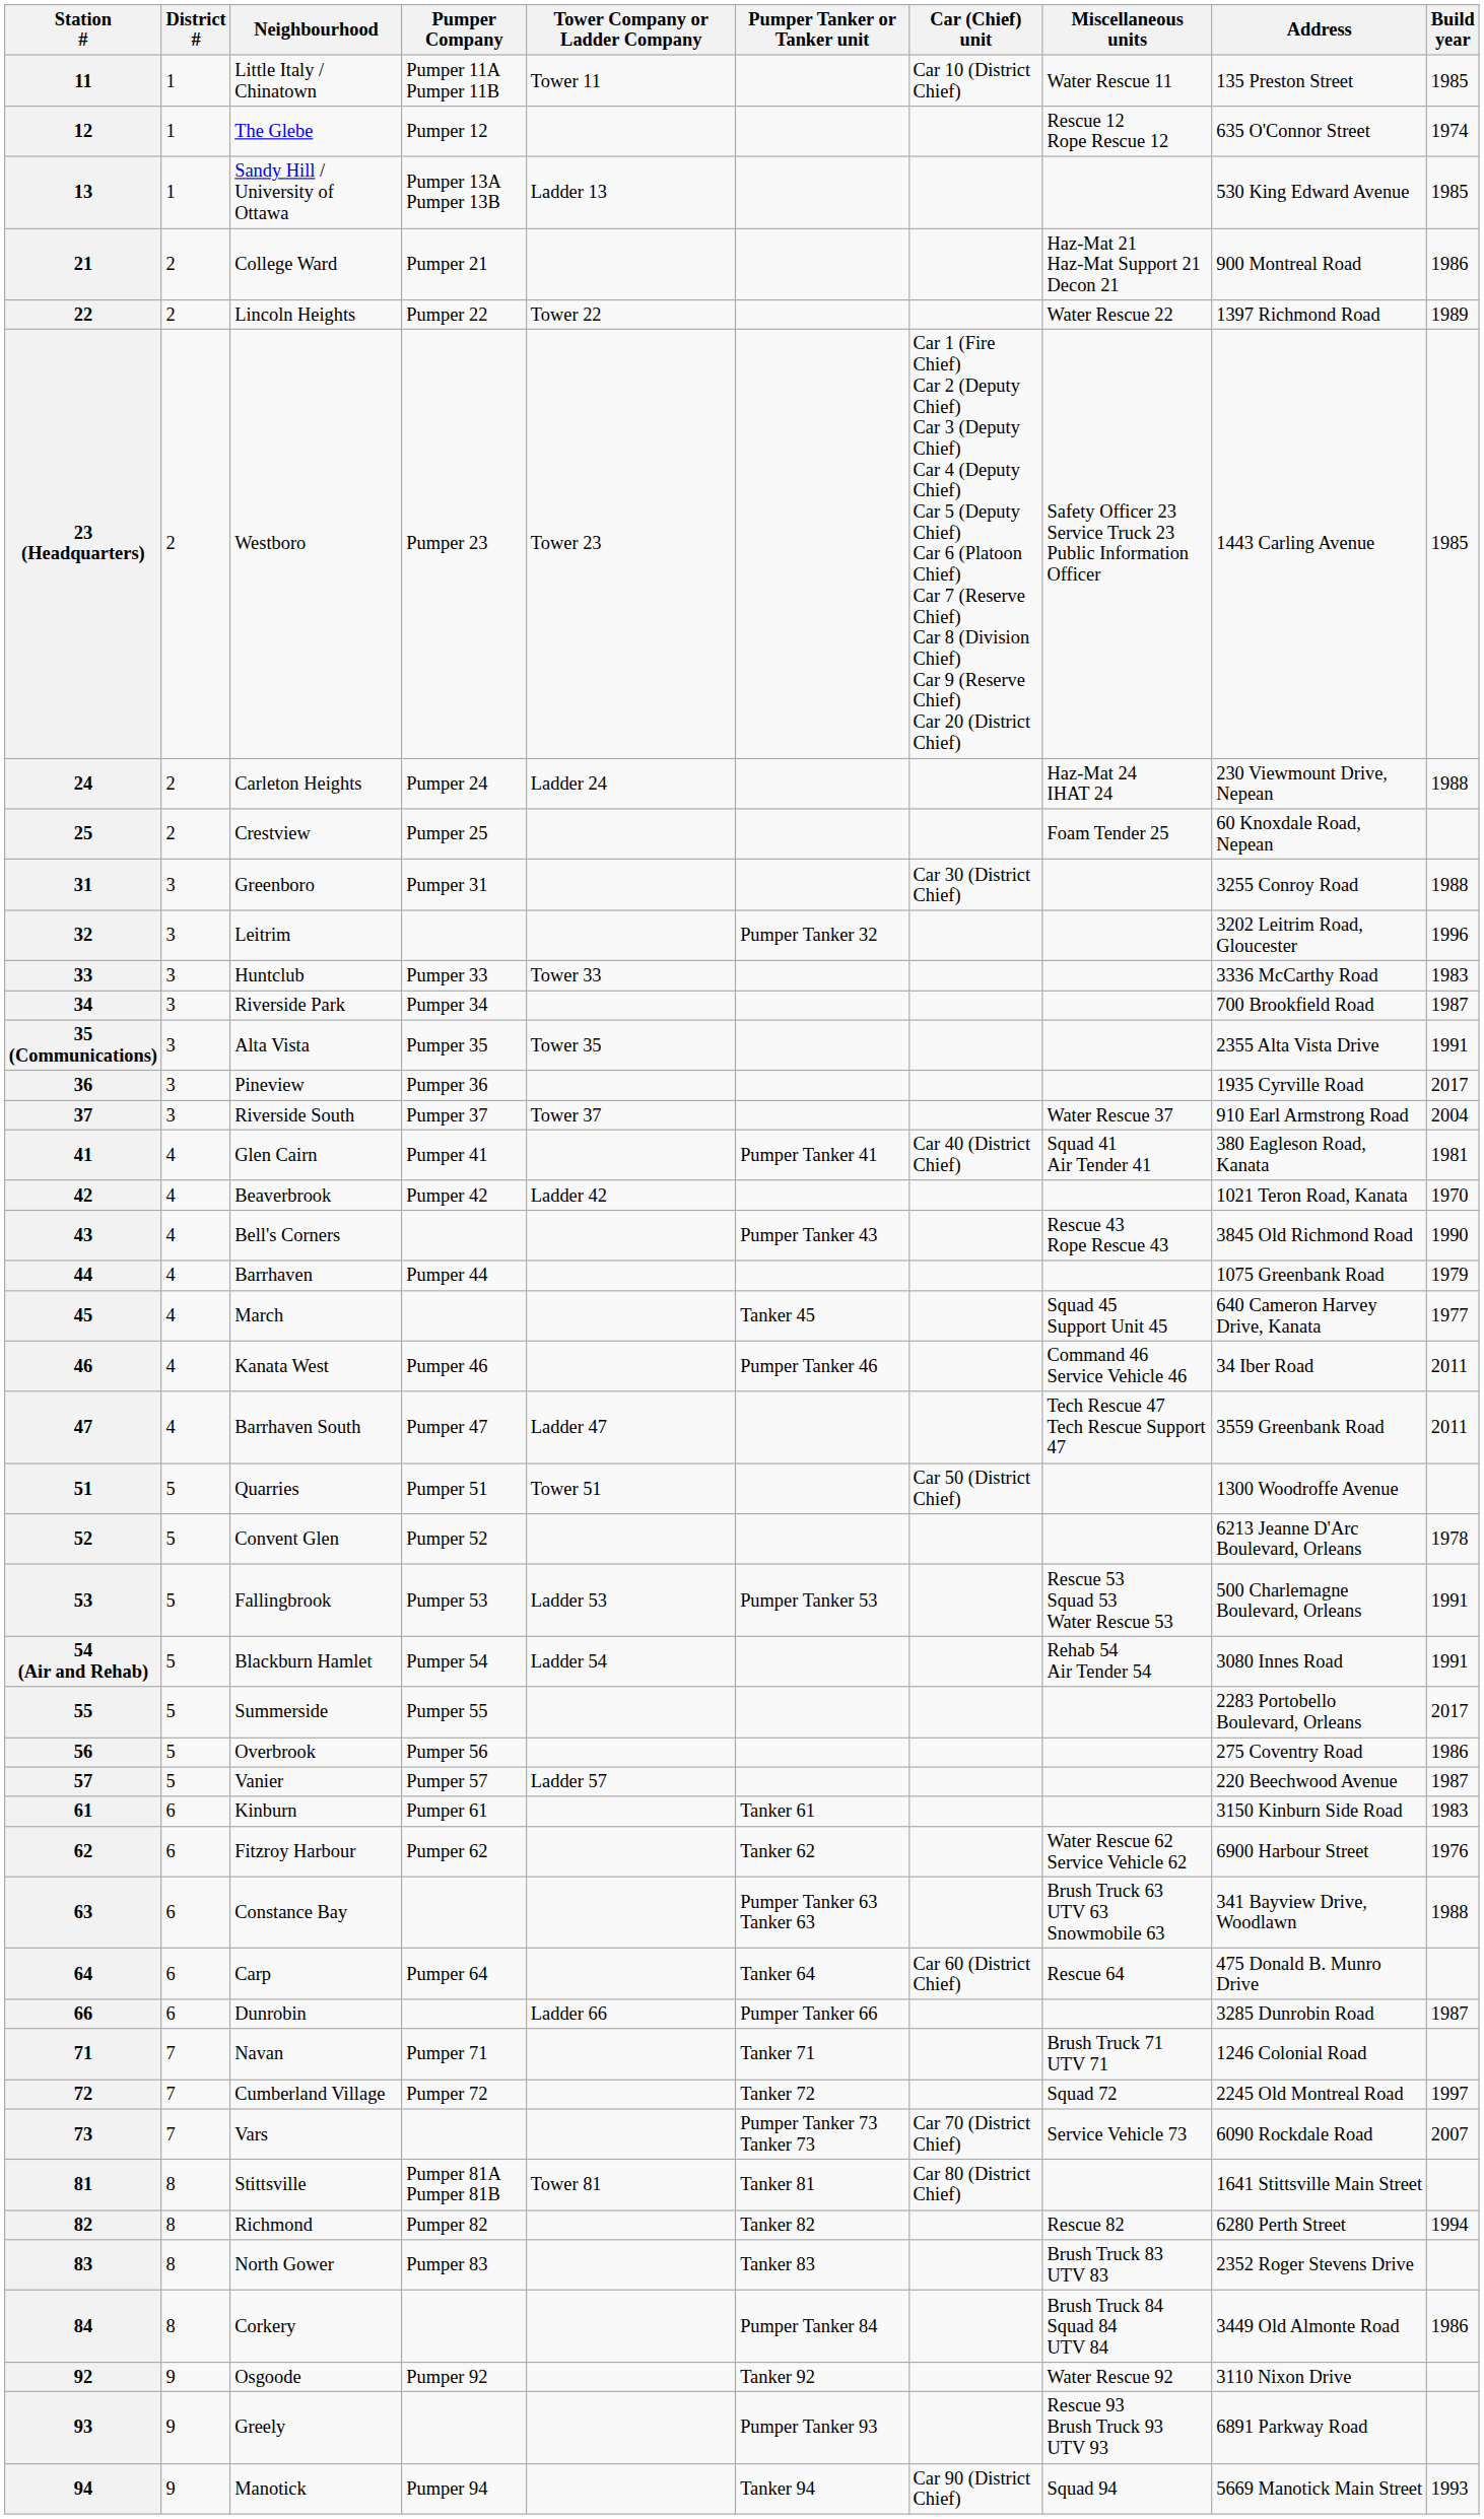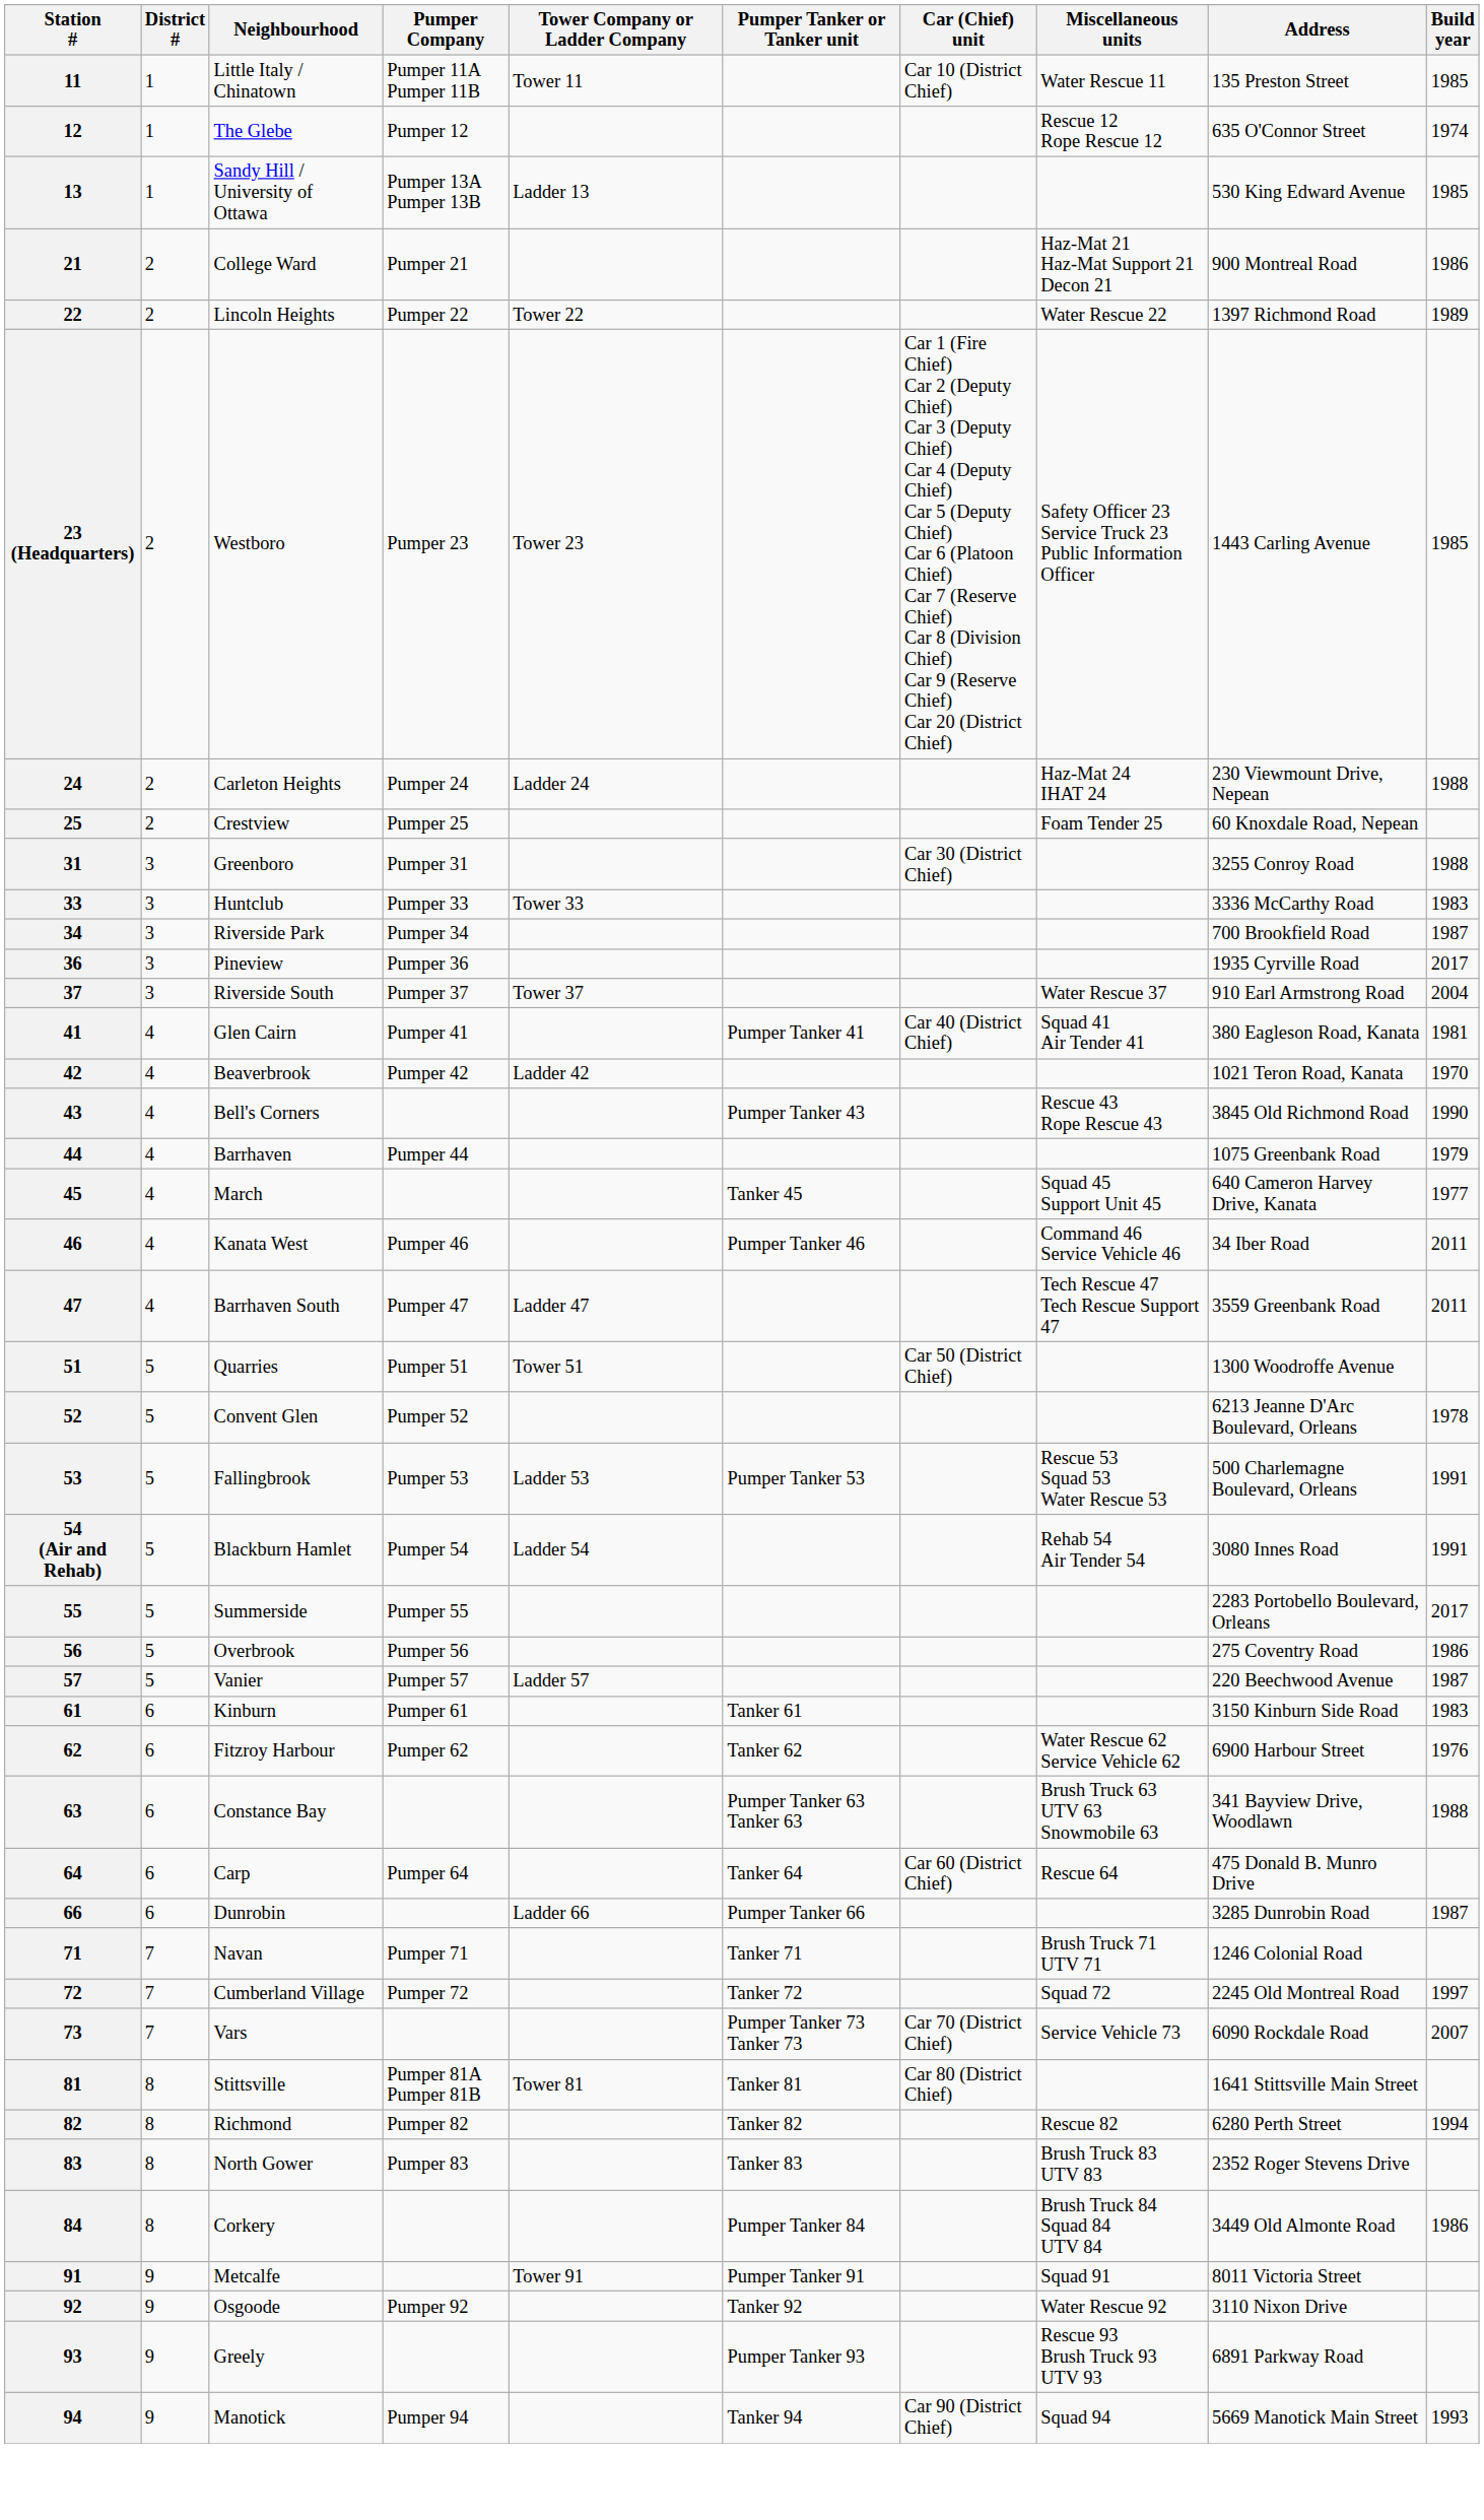- row: 32 | 3 | Leitrim | Pumper Tanker 32 | 3202 Leitrim Road, Gloucester | 1996
- row: 35 (Communications) | 3 | Alta Vista | Pumper 35 | Tower 35 | 2355 Alta Vista Drive | 1991
+ row: 91 | 9 | Metcalfe | Tower 91 | Pumper Tanker 91 | Squad 91 | 8011 Victoria Street
